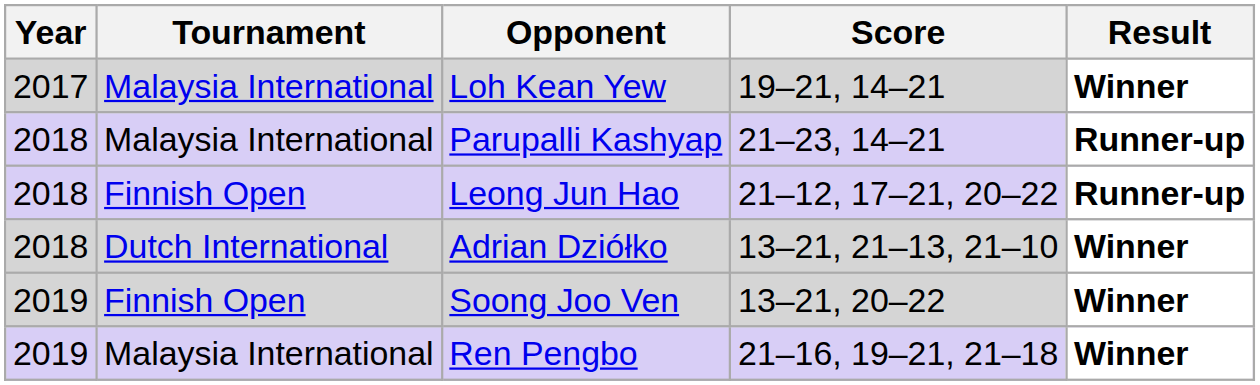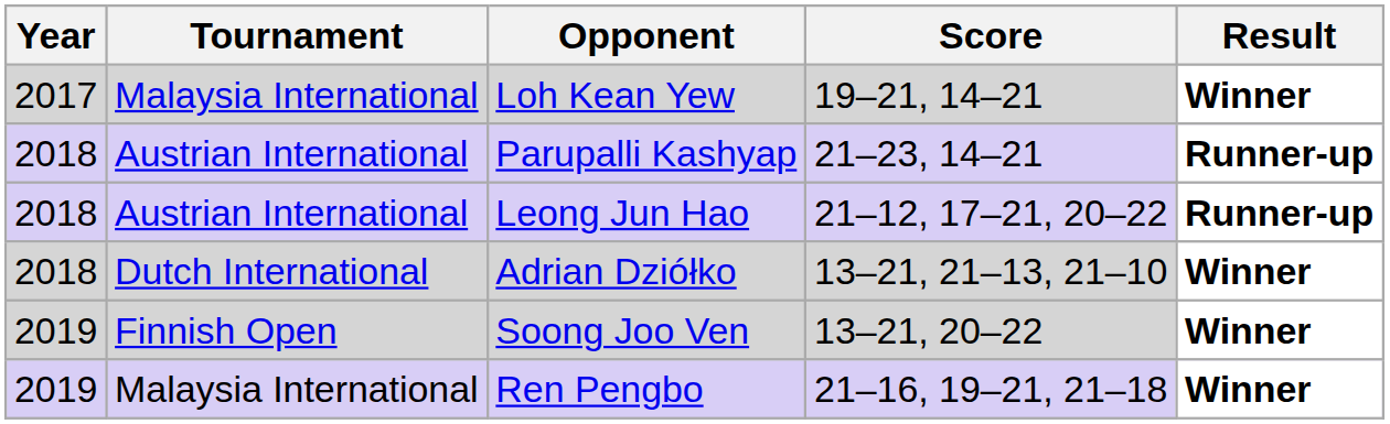Parupalli Kashyap | Tournament: Malaysia International -> Austrian International
Leong Jun Hao | Tournament: Finnish Open -> Austrian International
